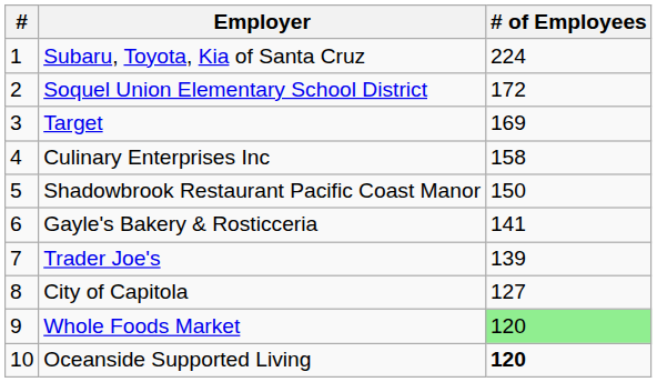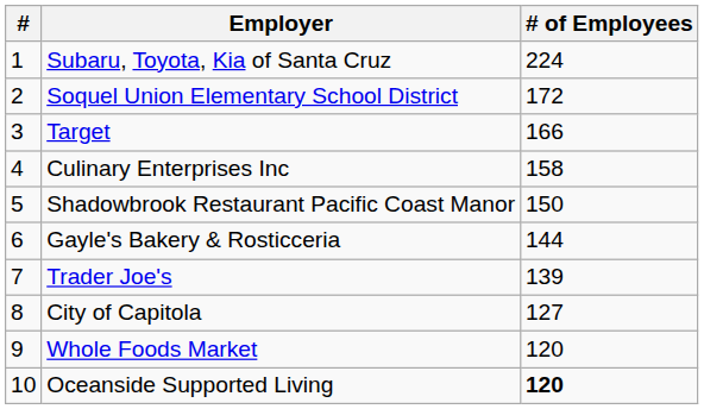Target | # of Employees: 169 -> 166
Gayle's Bakery & Rosticceria | # of Employees: 141 -> 144
Whole Foods Market | # of Employees: lightgreen background -> no background
